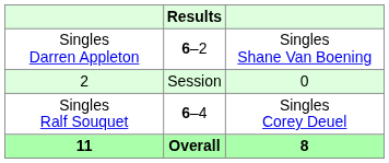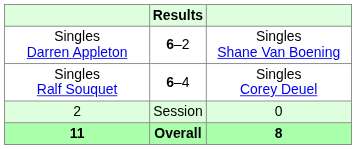rows swapped: Singles Ralf Souquet <-> 2
